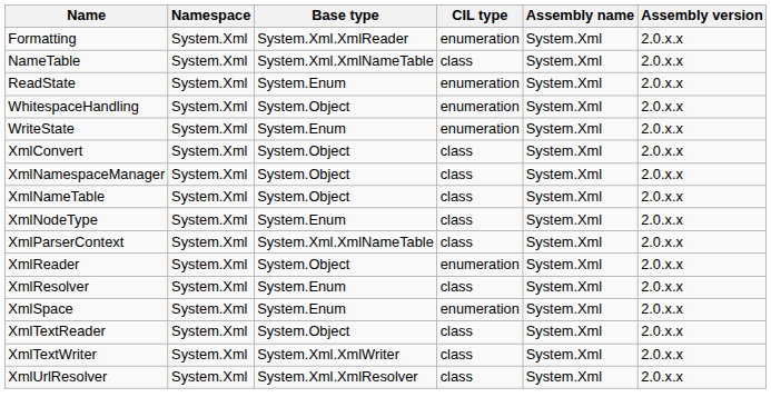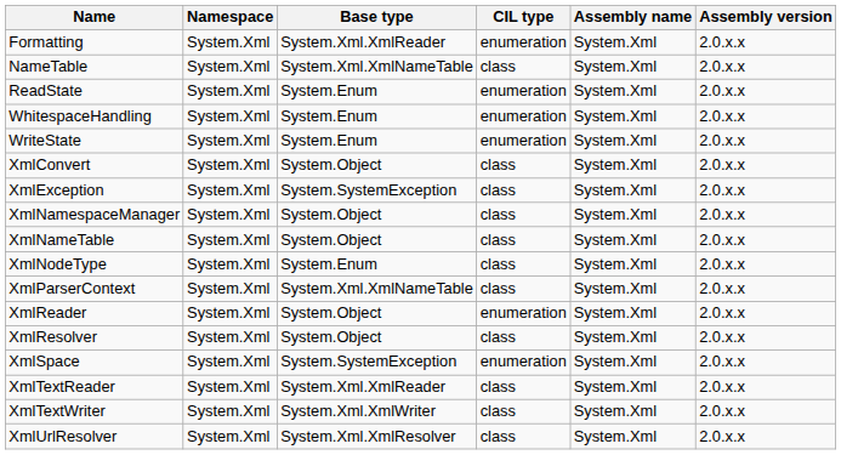WhitespaceHandling | Base type: System.Object -> System.Enum
+ row: XmlException | System.Xml | System.SystemException | class | System.Xml | 2.0.x.x
XmlResolver | Base type: System.Enum -> System.Object
XmlSpace | Base type: System.Enum -> System.SystemException
XmlTextReader | Base type: System.Object -> System.Xml.XmlReader
